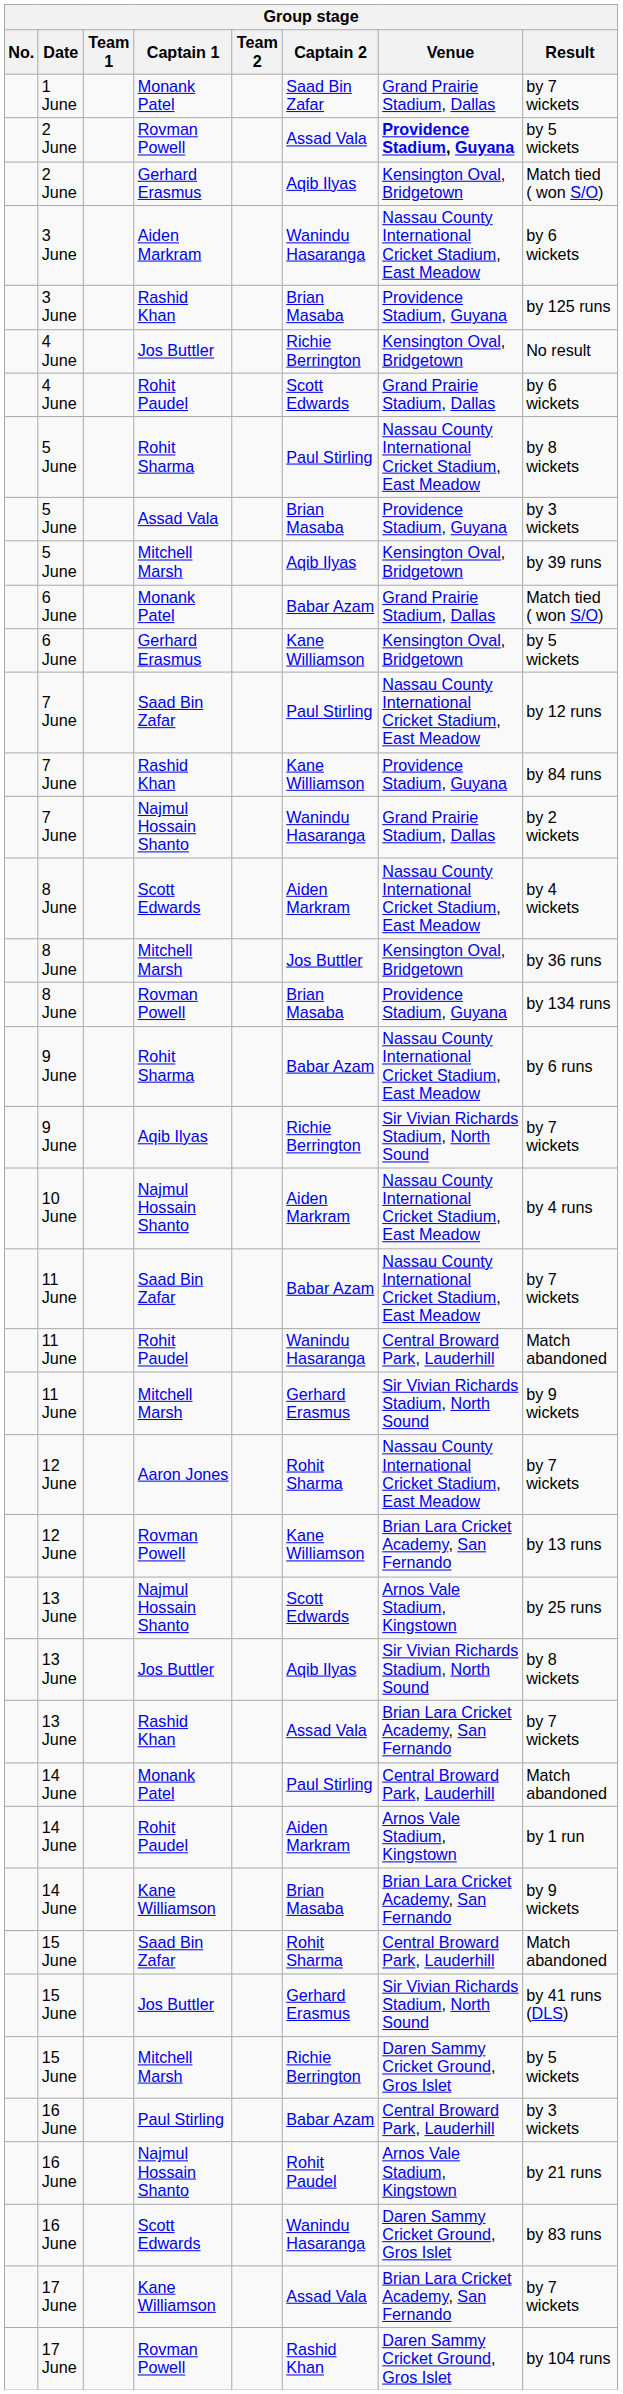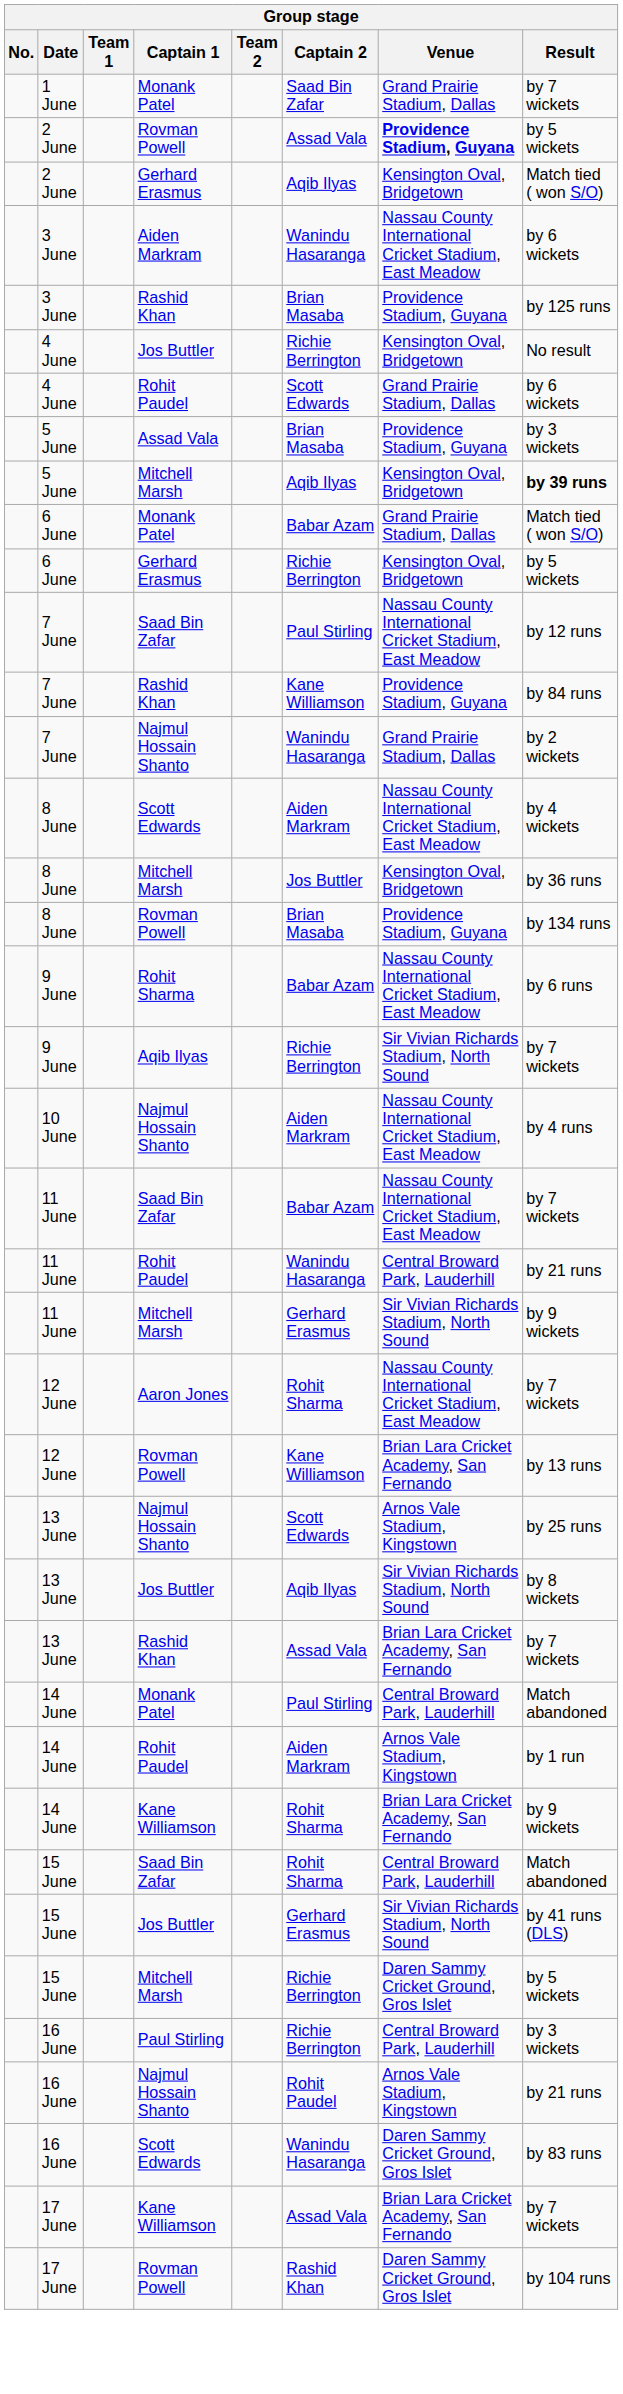- row: 5 June | Rohit Sharma | Paul Stirling | Nassau County International Cricket Stadium, East Meadow | by 8 wickets
5 June / Mitchell Marsh | Result: normal -> bold
6 June / Gerhard Erasmus | Captain 2: Kane Williamson -> Richie Berrington
11 June / Rohit Paudel | Result: Match abandoned -> by 21 runs
14 June / Kane Williamson | Captain 2: Brian Masaba -> Rohit Sharma
16 June / Paul Stirling | Captain 2: Babar Azam -> Richie Berrington
